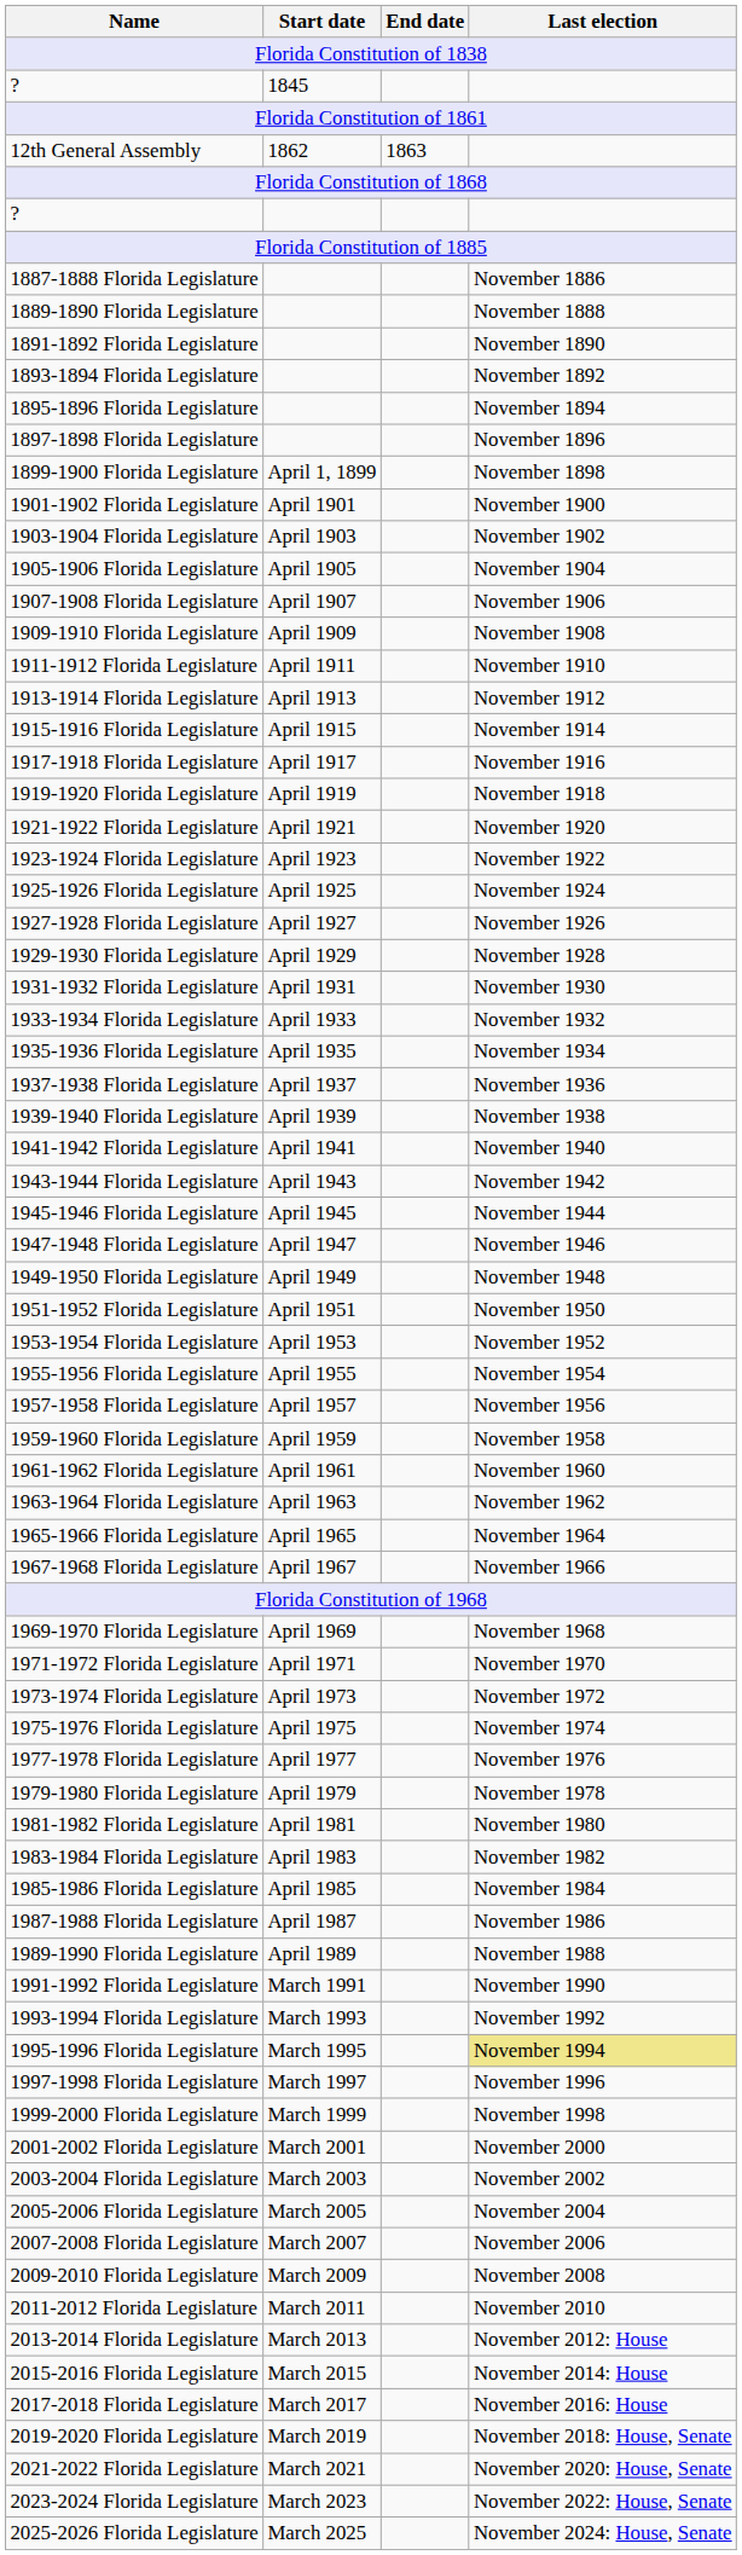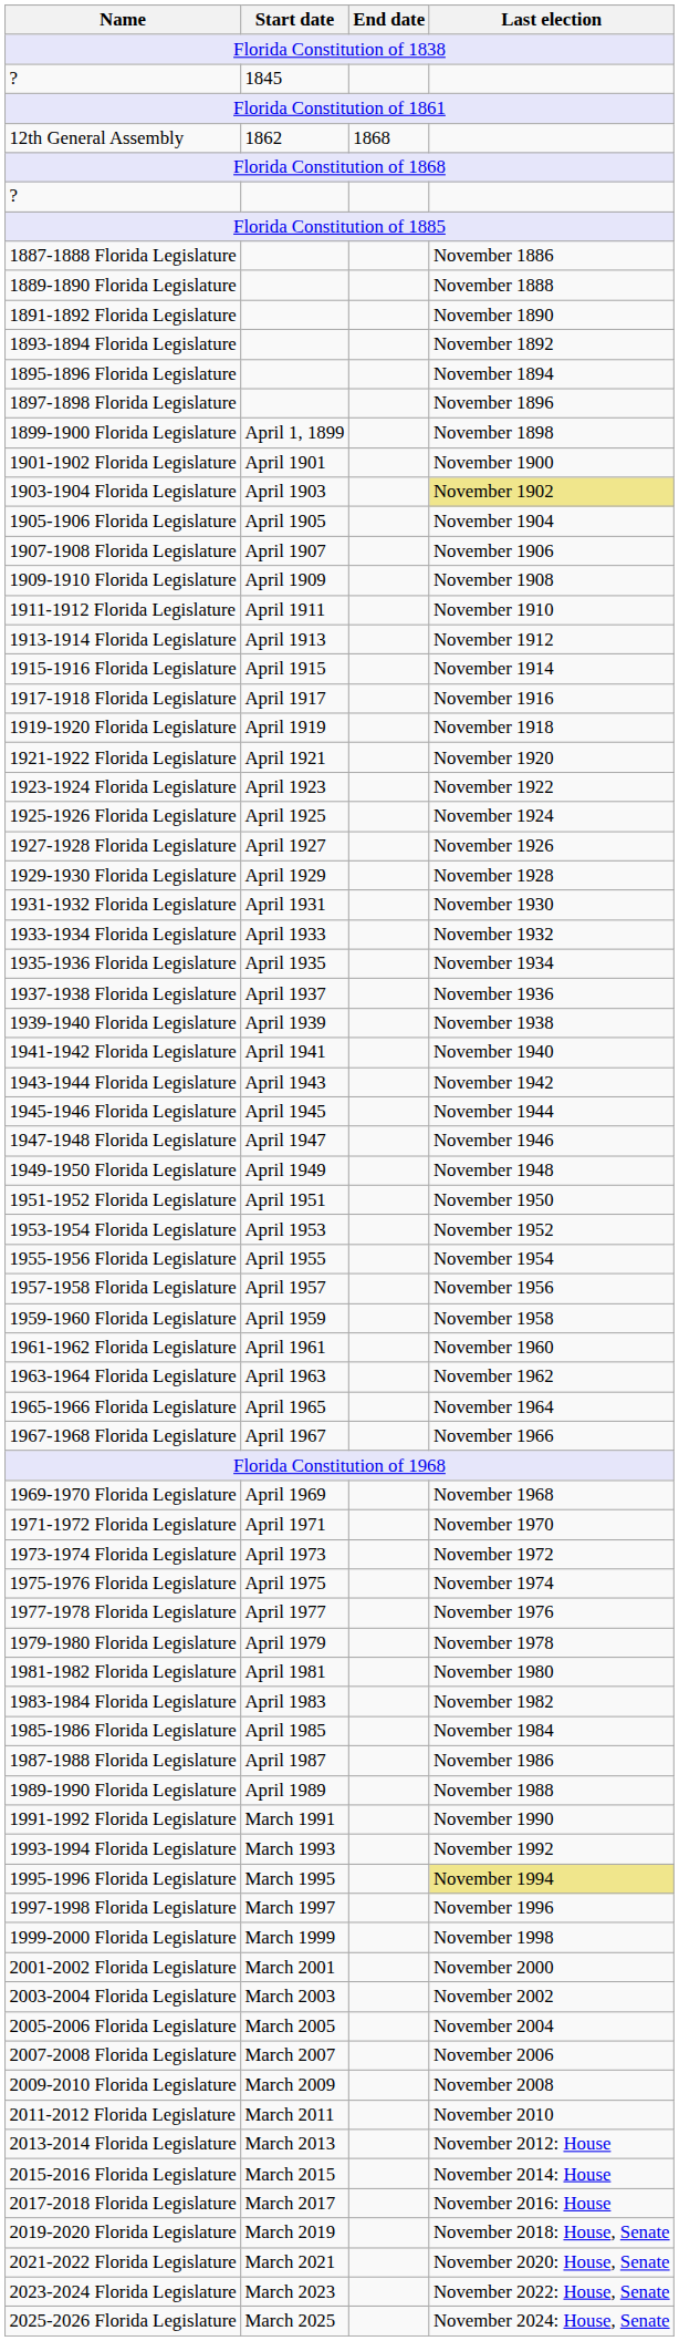12th General Assembly | End date: 1863 -> 1868
1903-1904 Florida Legislature | Last election: no background -> khaki background
